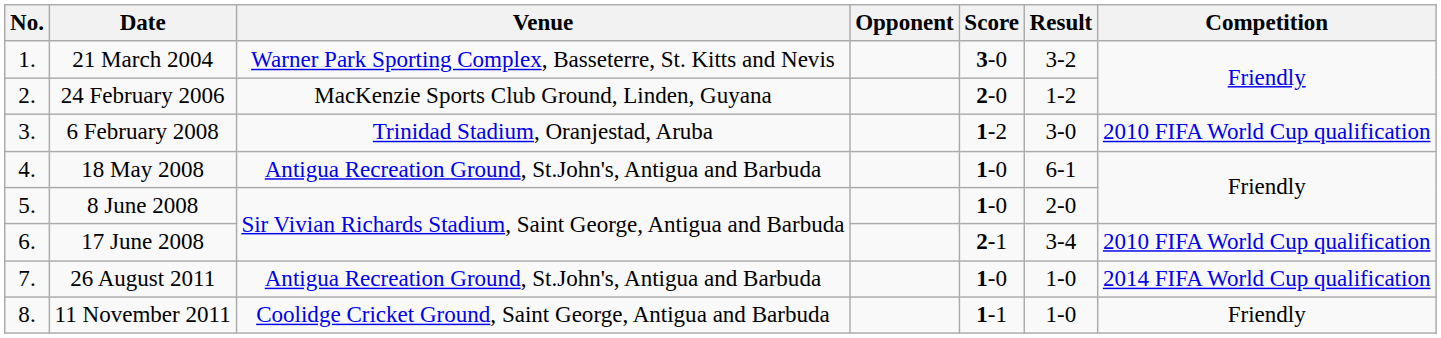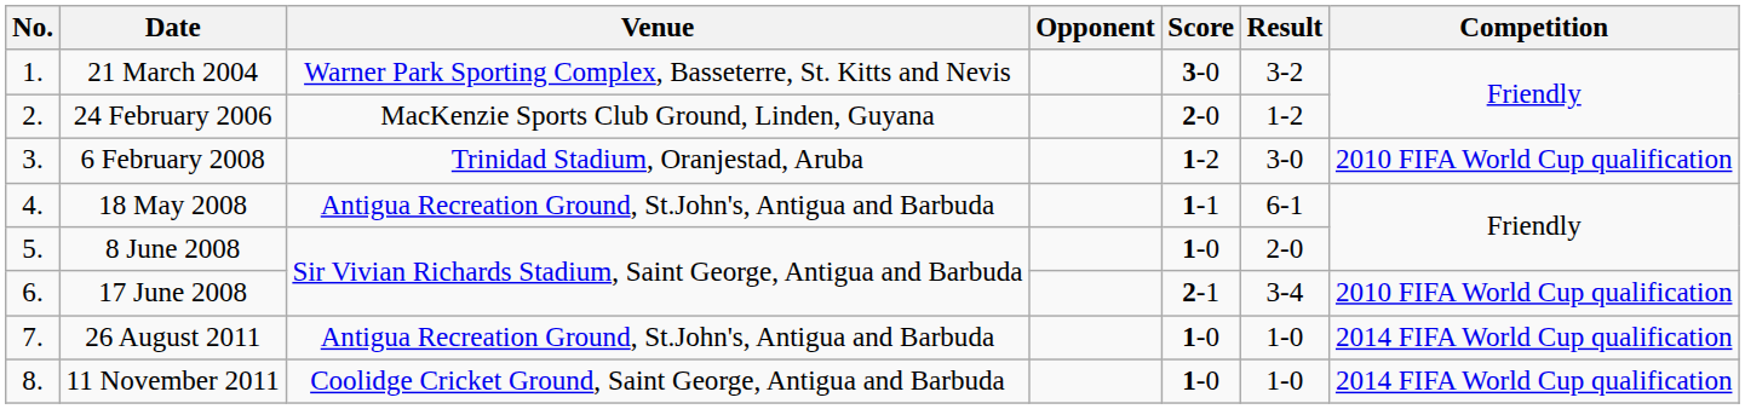18 May 2008 | Score: 1-0 -> 1-1
11 November 2011 | Score: 1-1 -> 1-0
11 November 2011 | Competition: Friendly -> 2014 FIFA World Cup qualification
